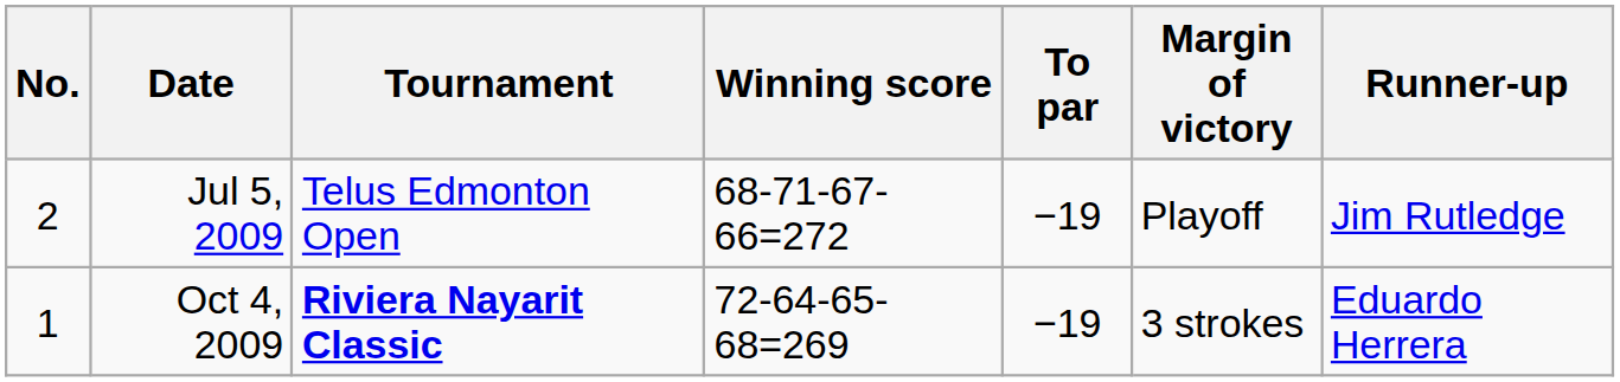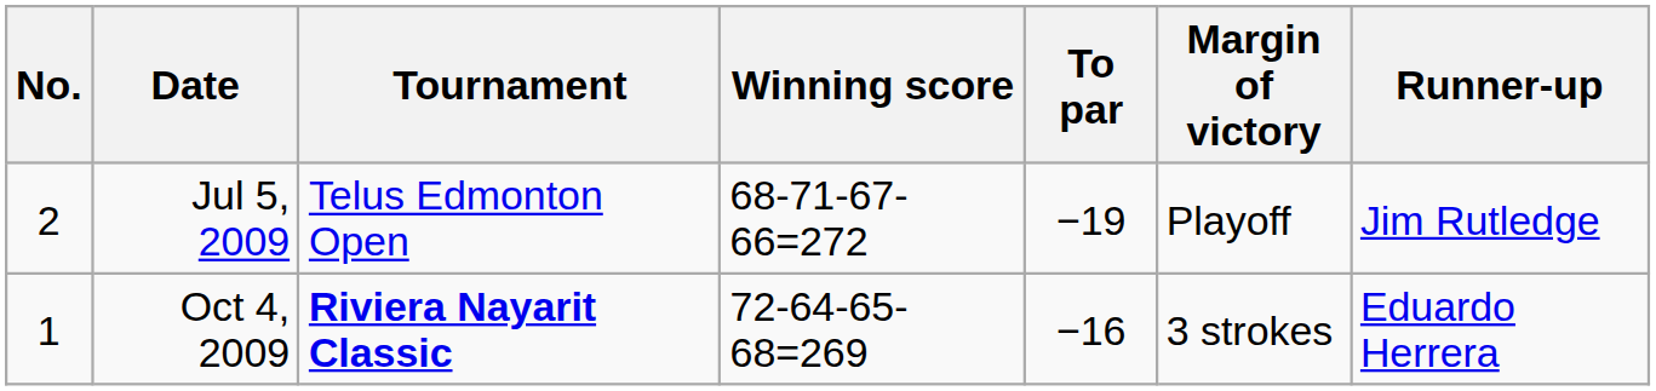Oct 4, 2009 | To par: −19 -> −16
